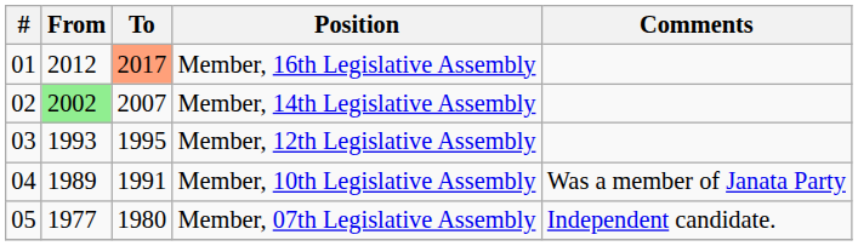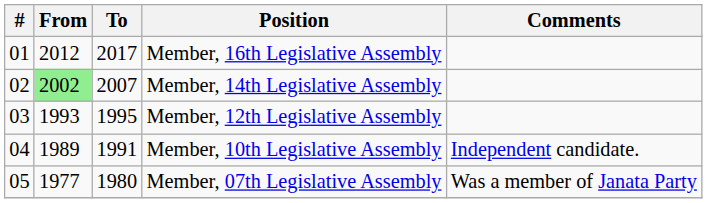Member, 16th Legislative Assembly | To: lightsalmon background -> no background
Member, 10th Legislative Assembly | Comments: Was a member of Janata Party -> Independent candidate.
Member, 07th Legislative Assembly | Comments: Independent candidate. -> Was a member of Janata Party
